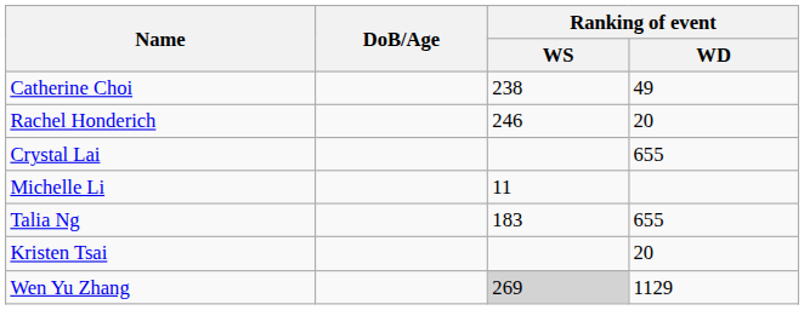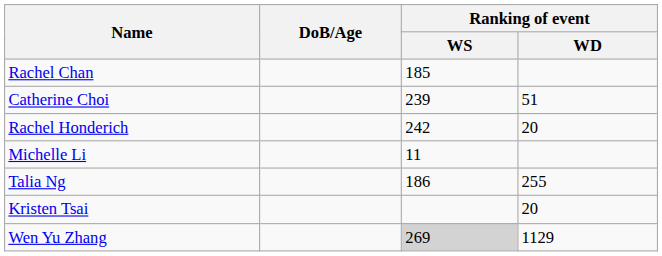+ row: Rachel Chan | 185
Catherine Choi | Ranking of event / WS: 238 -> 239
Catherine Choi | Ranking of event / WD: 49 -> 51
Rachel Honderich | Ranking of event / WS: 246 -> 242
- row: Crystal Lai | 655
Talia Ng | Ranking of event / WS: 183 -> 186
Talia Ng | Ranking of event / WD: 655 -> 255
